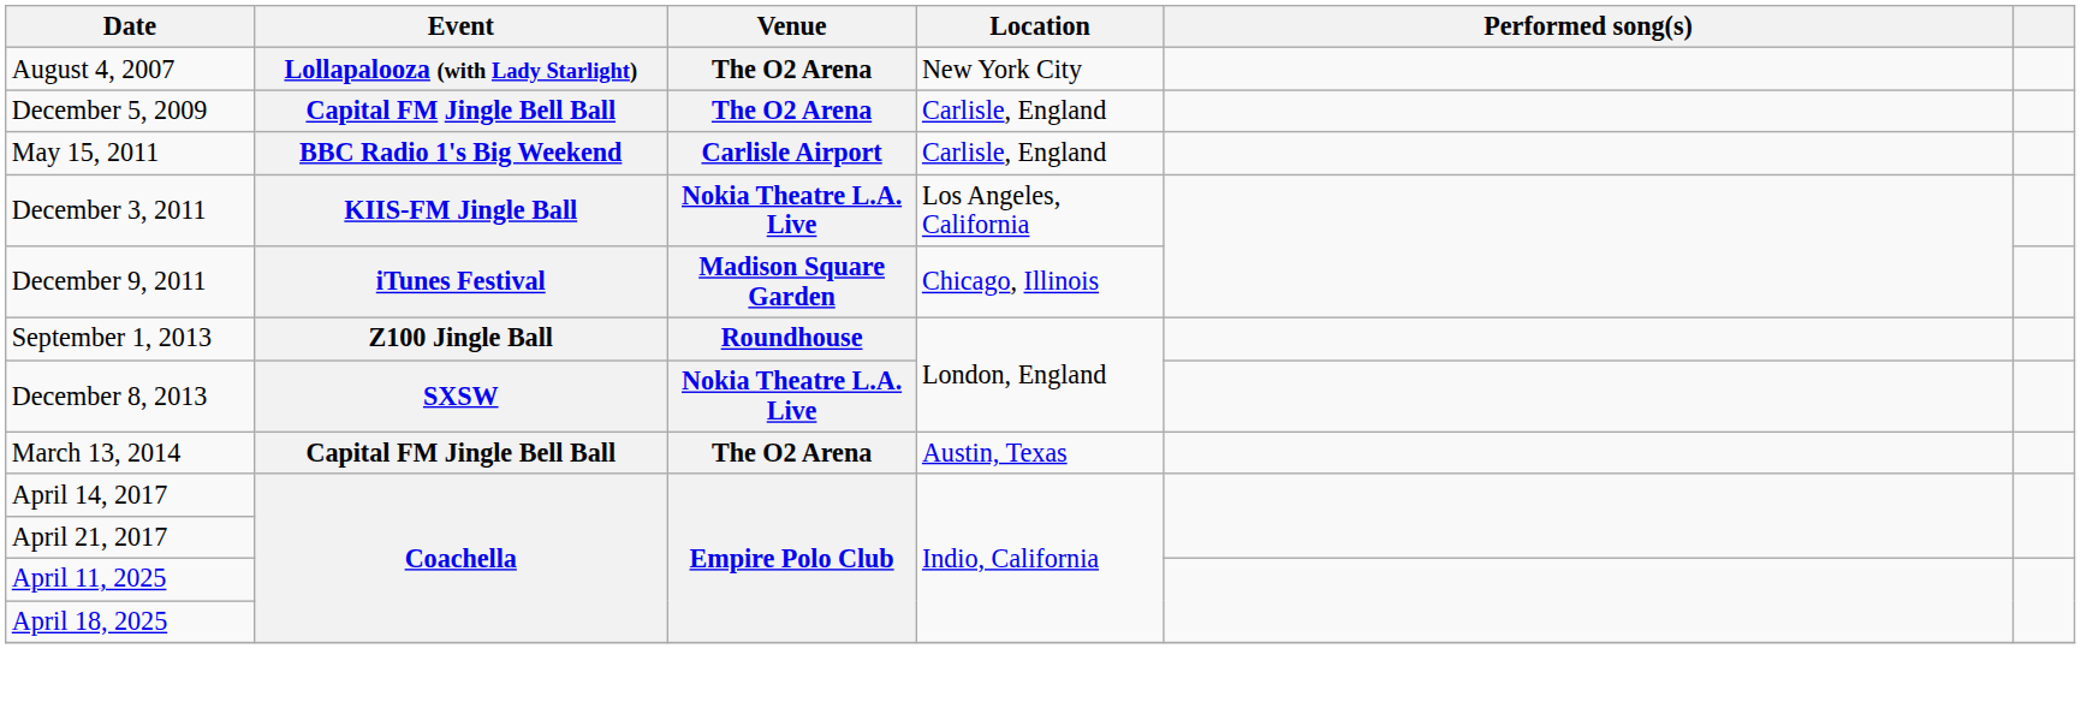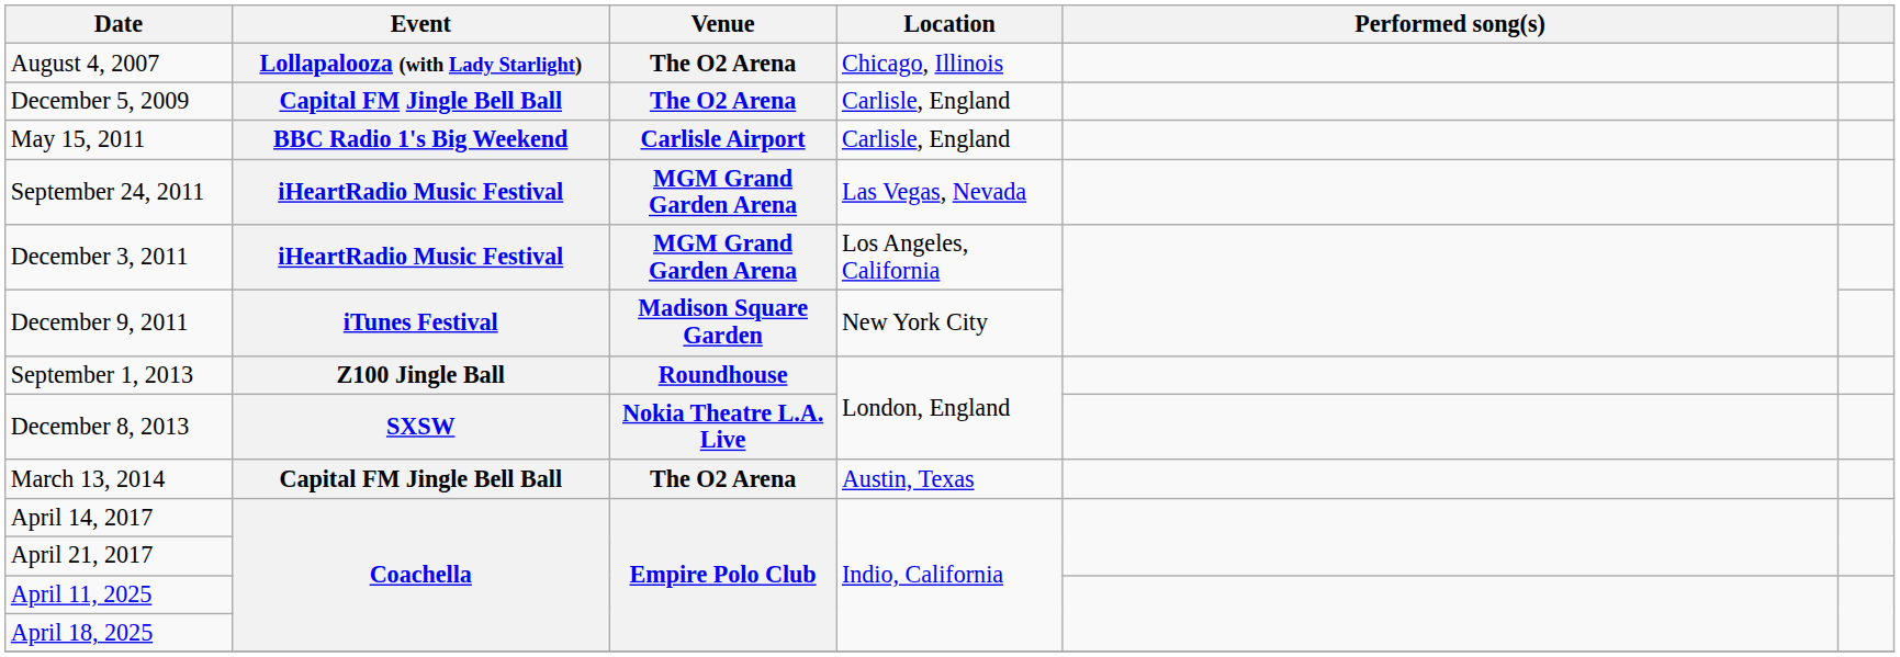August 4, 2007 | Location: New York City -> Chicago, Illinois
+ row: September 24, 2011 | iHeartRadio Music Festival | MGM Grand Garden Arena | Las Vegas, Nevada
December 3, 2011 | Event: KIIS-FM Jingle Ball -> iHeartRadio Music Festival
December 3, 2011 | Venue: Nokia Theatre L.A. Live -> MGM Grand Garden Arena
December 9, 2011 | Location: Chicago, Illinois -> New York City
